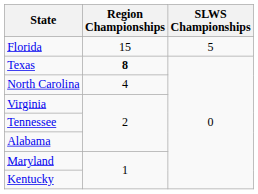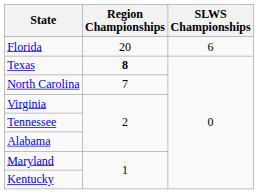Florida | Region Championships: 15 -> 20
Florida | SLWS Championships: 5 -> 6
North Carolina | Region Championships: 4 -> 7
